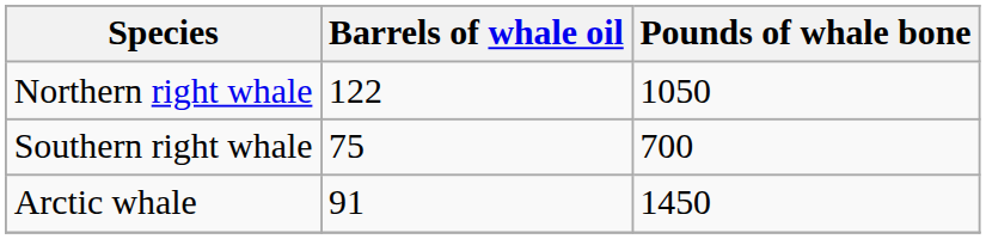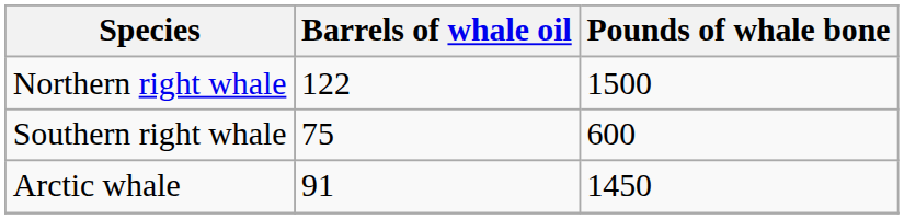Northern right whale | Pounds of whale bone: 1050 -> 1500
Southern right whale | Pounds of whale bone: 700 -> 600
